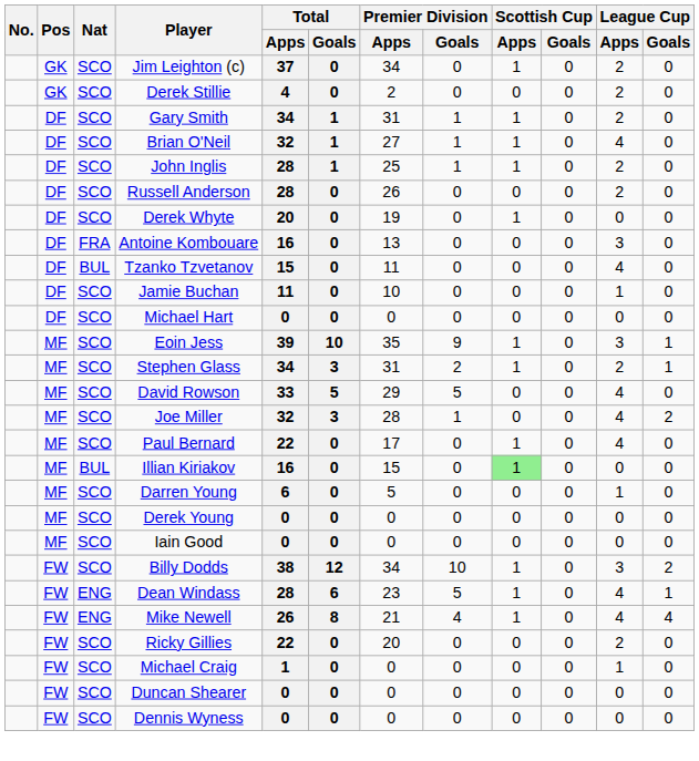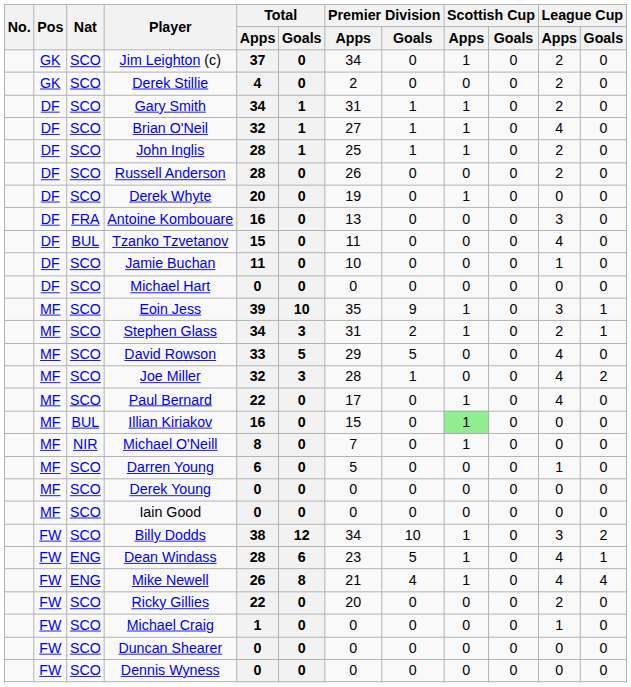+ row: MF | NIR | Michael O'Neill | 8 | 0 | 7 | 0 | 1 | 0 | 0 | 0
